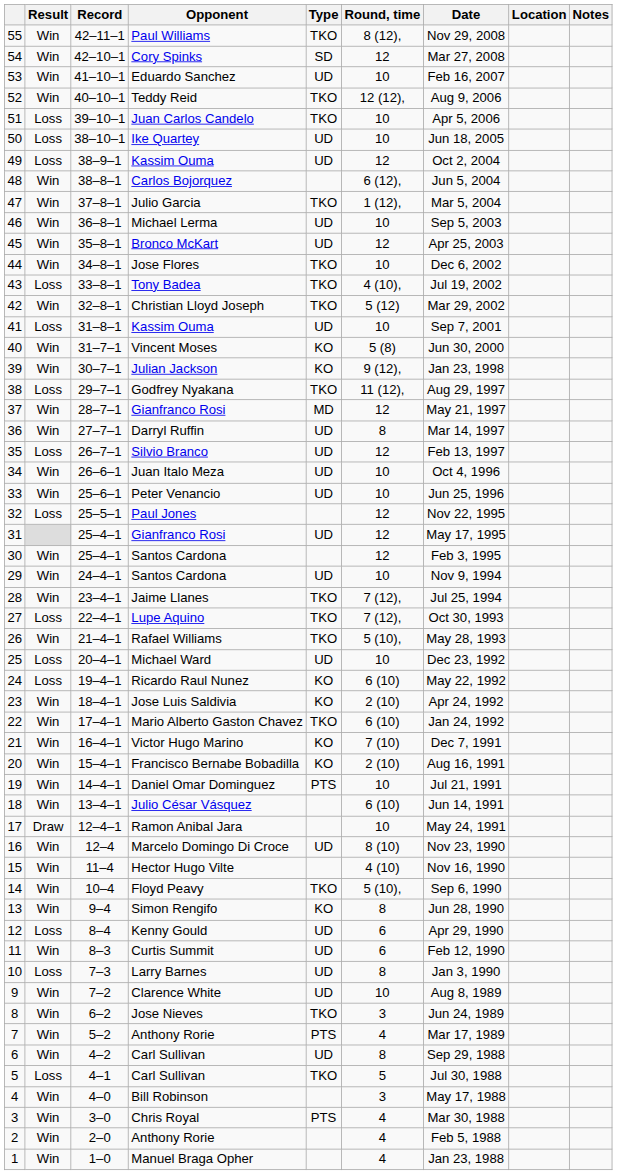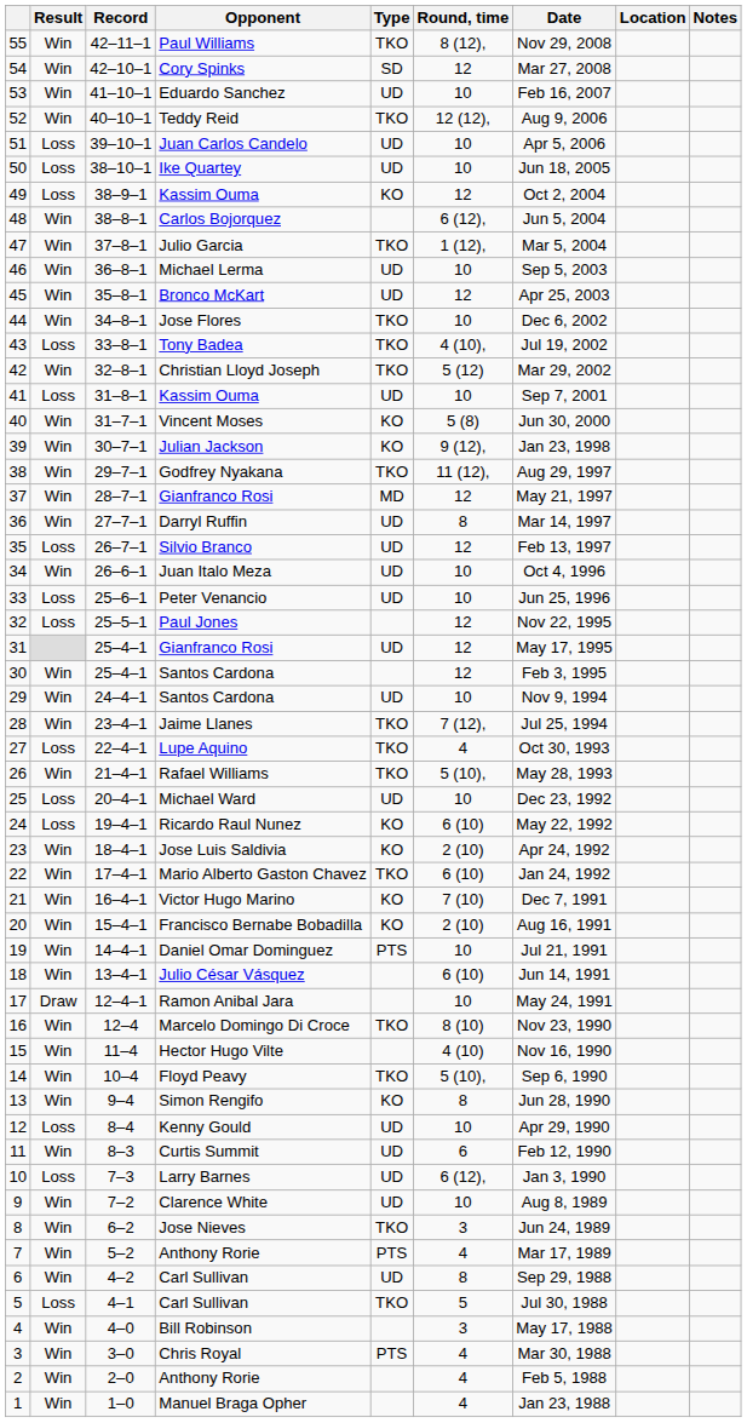Juan Carlos Candelo | Type: TKO -> UD
49 / Kassim Ouma | Type: UD -> KO
Godfrey Nyakana | Result: Loss -> Win
Peter Venancio | Result: Win -> Loss
Lupe Aquino | Round, time: 7 (12), -> 4
Marcelo Domingo Di Croce | Type: UD -> TKO
Kenny Gould | Round, time: 6 -> 10
Larry Barnes | Round, time: 8 -> 6 (12),
